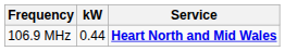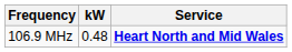106.9 MHz | kW: 0.44 -> 0.48
